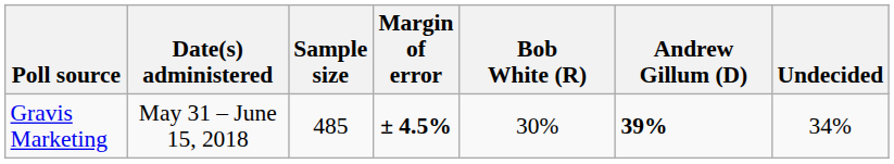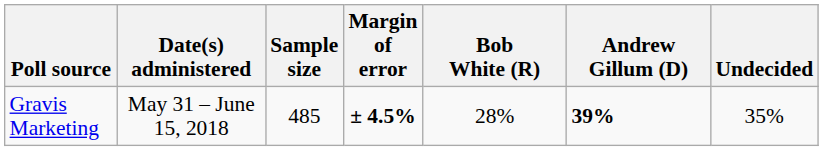Gravis Marketing | Bob White (R): 30% -> 28%
Gravis Marketing | Undecided: 34% -> 35%
